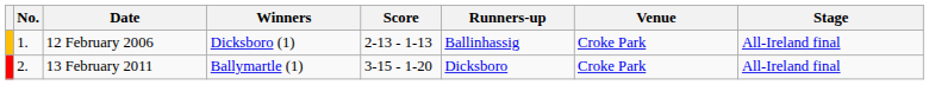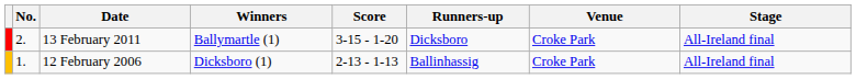rows swapped: 12 February 2006 <-> 13 February 2011
